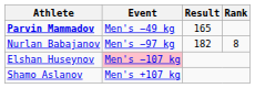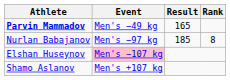Nurlan Babajanov | Result: 182 -> 185
